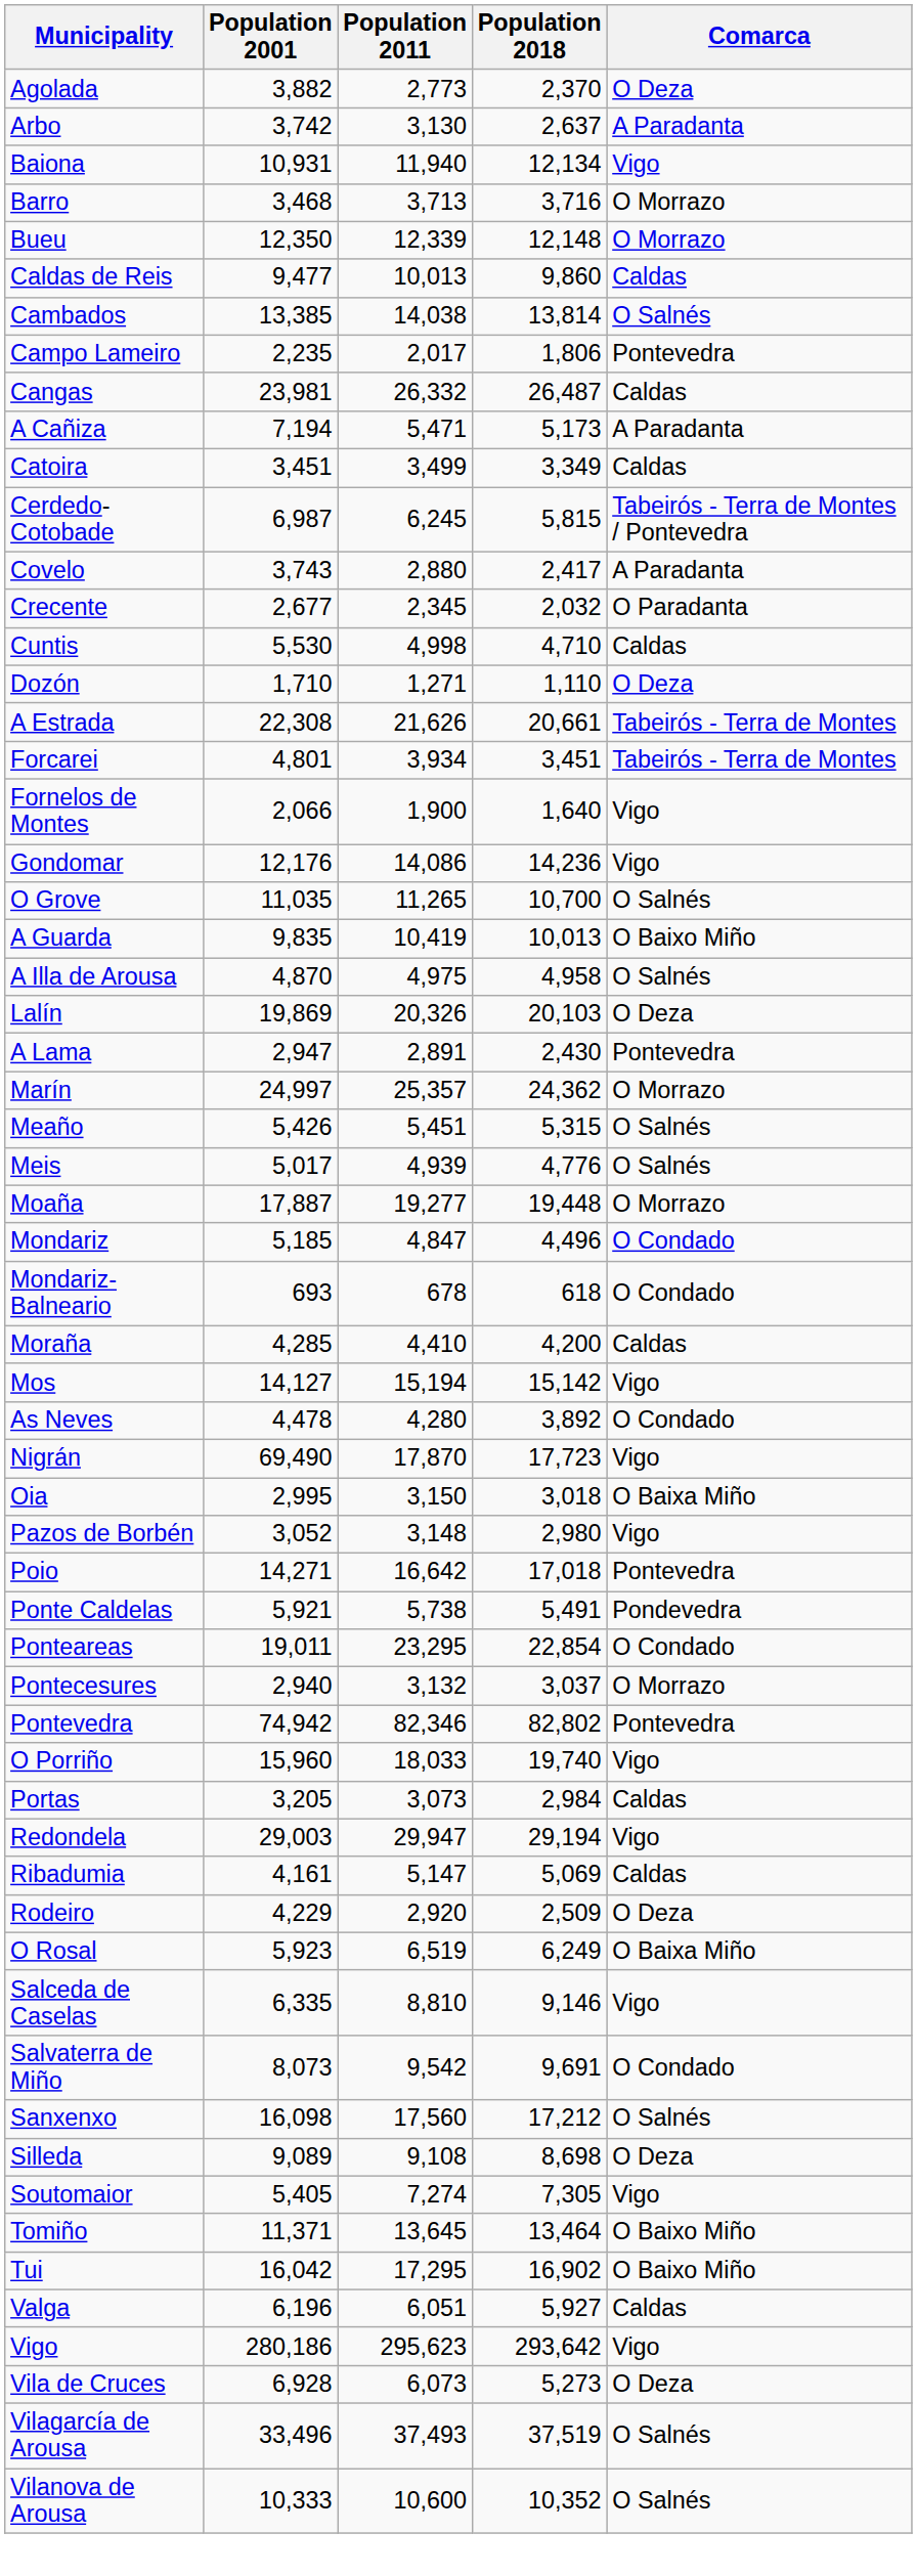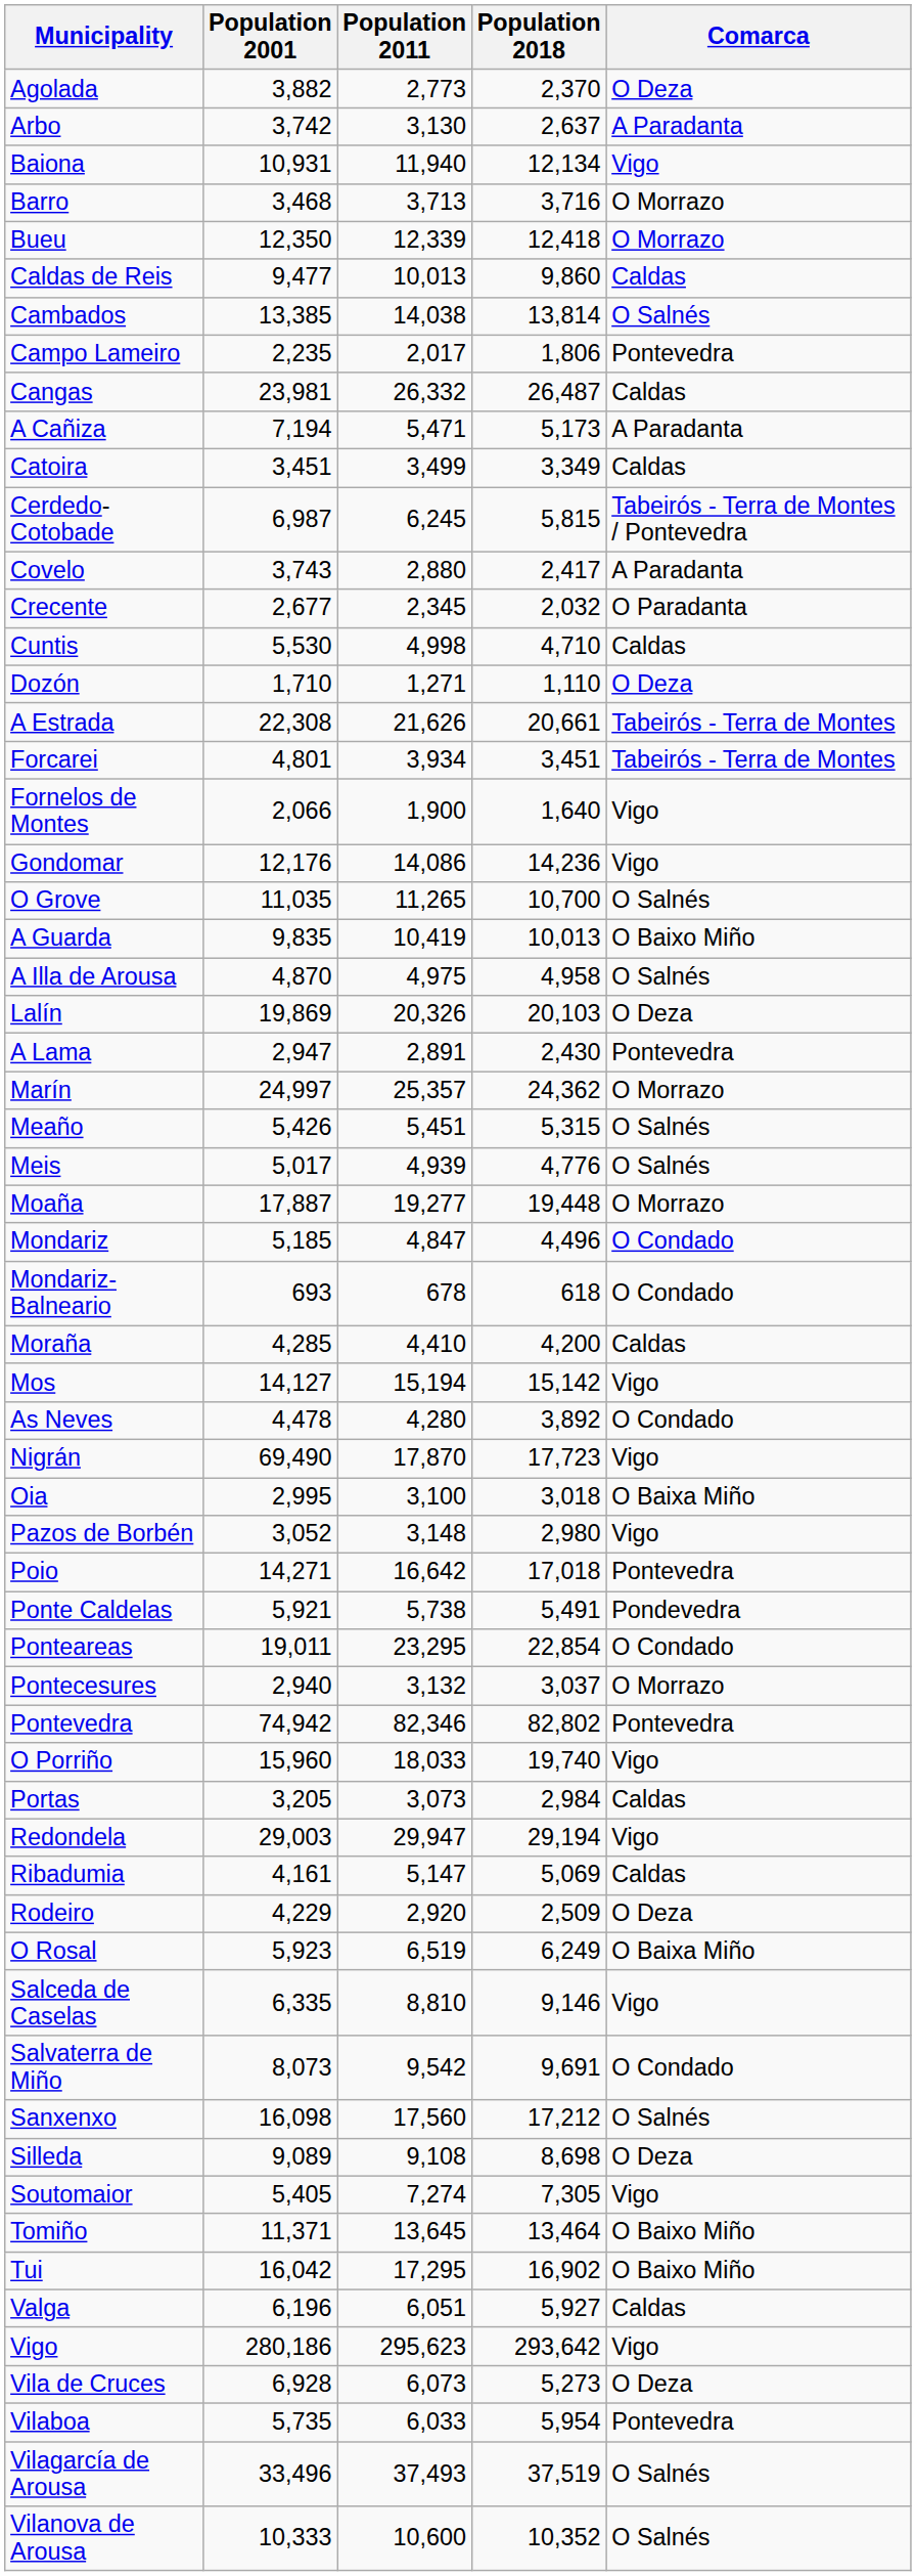Bueu | Population 2018: 12,148 -> 12,418
Oia | Population 2011: 3,150 -> 3,100
+ row: Vilaboa | 5,735 | 6,033 | 5,954 | Pontevedra
